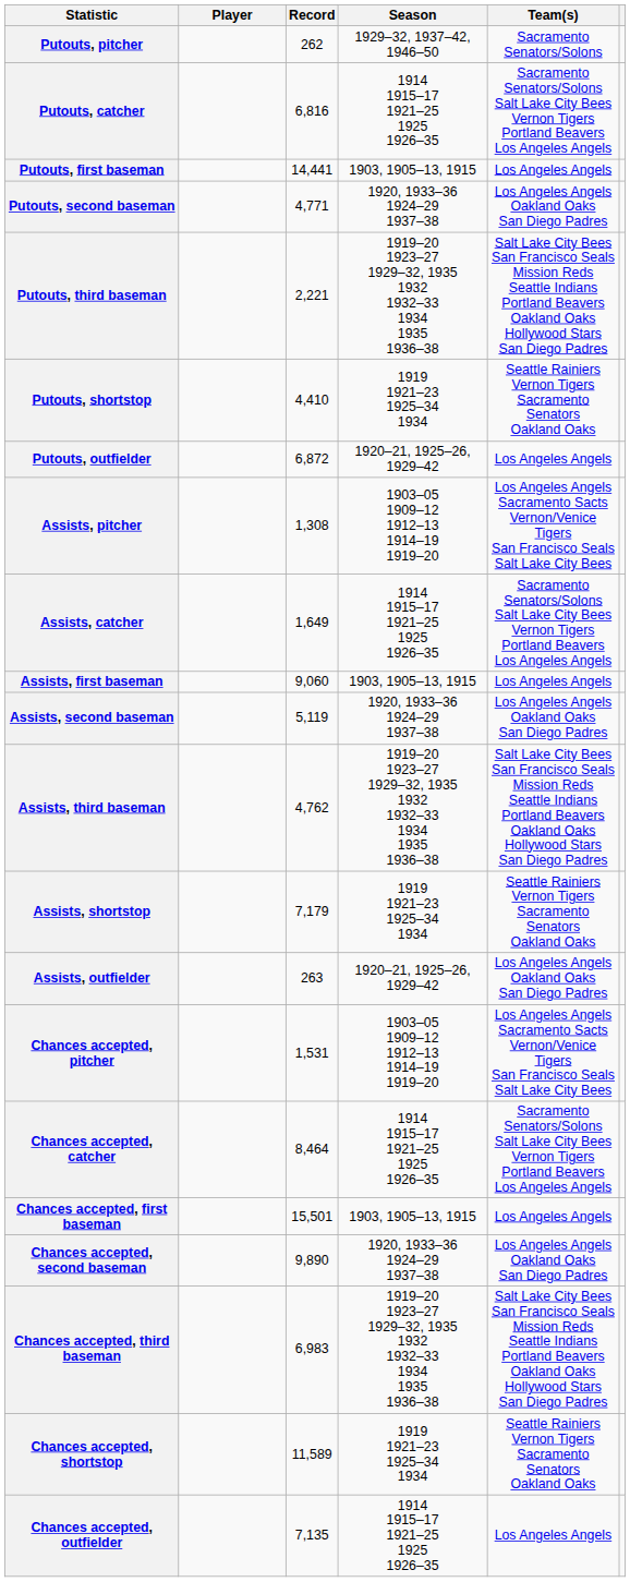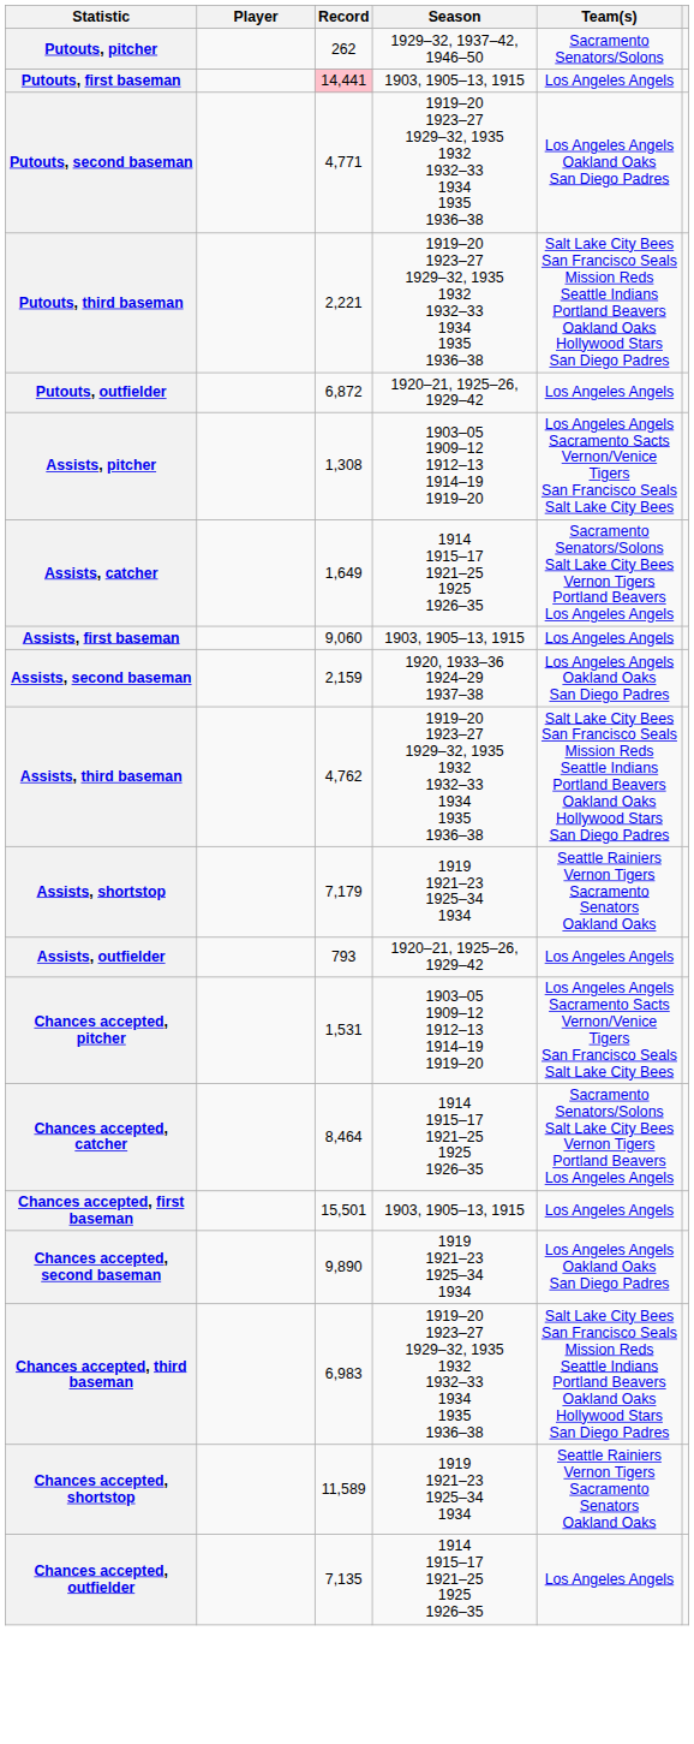- row: Putouts, catcher | 6,816 | 1914 1915–17 1921–25 1925 1926–35 | Sacramento Senators/Solons Salt Lake City Bees Vernon Tigers Portland Beavers Los Angeles Angels
Putouts, first baseman | Record: no background -> pink background
Putouts, second baseman | Season: 1920, 1933–36 1924–29 1937–38 -> 1919–20 1923–27 1929–32, 1935 1932 1932–33 1934 1935 1936–38
- row: Putouts, shortstop | 4,410 | 1919 1921–23 1925–34 1934 | Seattle Rainiers Vernon Tigers Sacramento Senators Oakland Oaks
Assists, second baseman | Record: 5,119 -> 2,159
Assists, outfielder | Record: 263 -> 793
Assists, outfielder | Team(s): Los Angeles Angels Oakland Oaks San Diego Padres -> Los Angeles Angels
Chances accepted, second baseman | Season: 1920, 1933–36 1924–29 1937–38 -> 1919 1921–23 1925–34 1934
